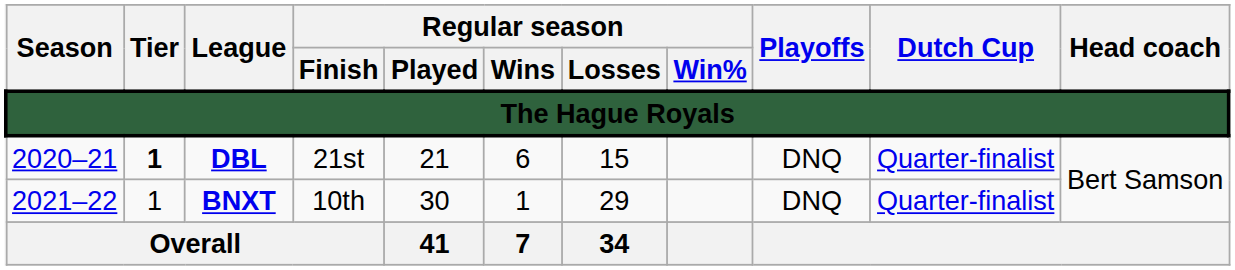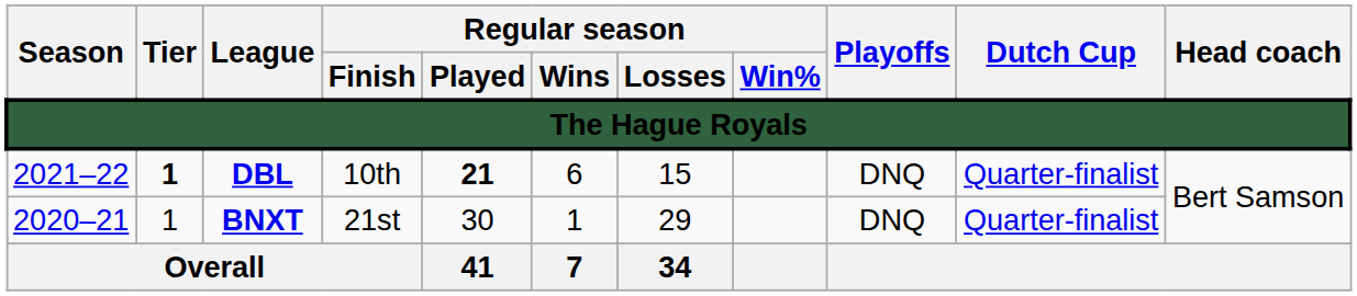DBL | Season: 2020–21 -> 2021–22
DBL | Regular season / Finish: 21st -> 10th
DBL | Regular season / Played: normal -> bold
BNXT | Season: 2021–22 -> 2020–21
BNXT | Regular season / Finish: 10th -> 21st
